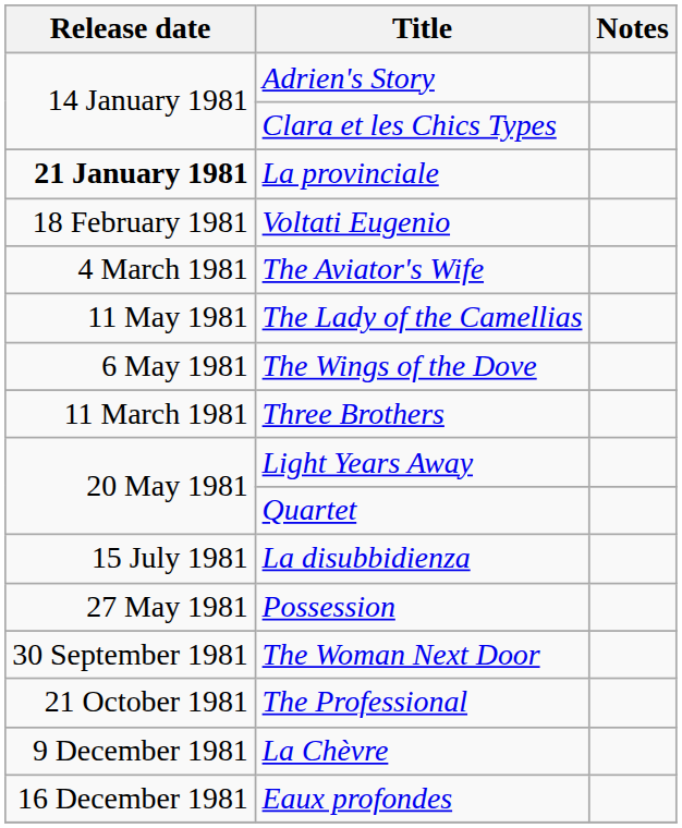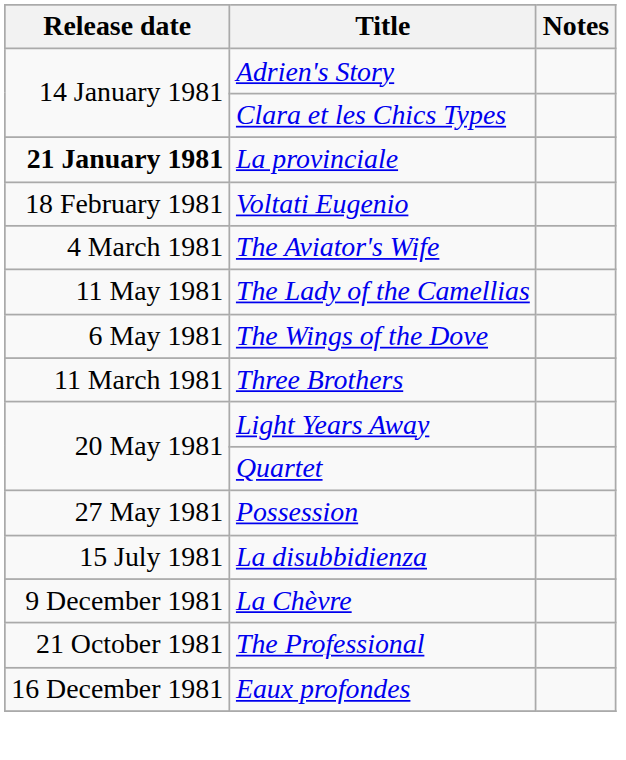rows swapped: Possession <-> La disubbidienza
- row: 30 September 1981 | The Woman Next Door
rows swapped: The Professional <-> La Chèvre
